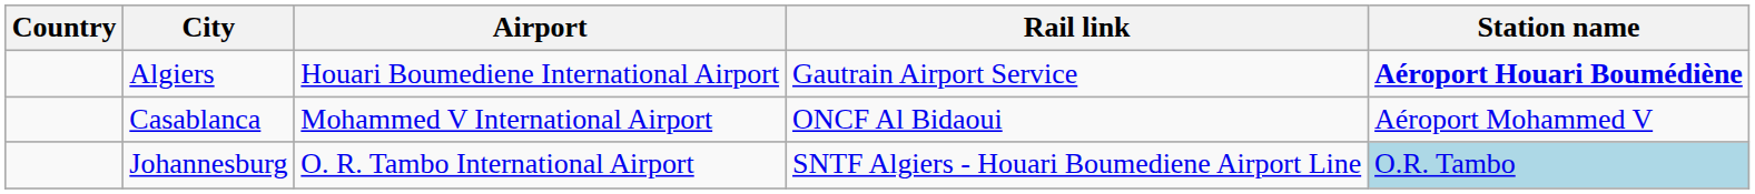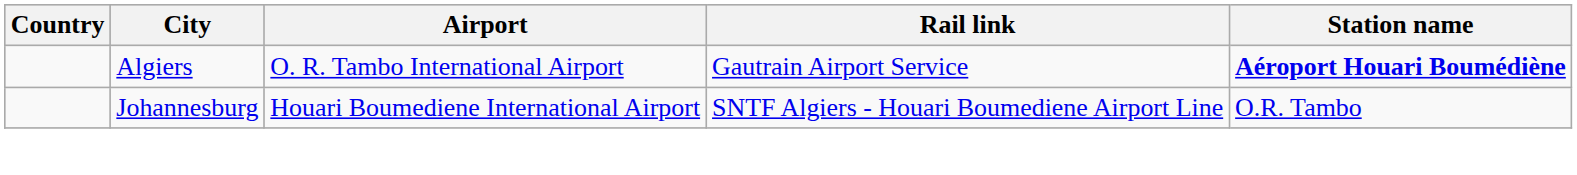Algiers | Airport: Houari Boumediene International Airport -> O. R. Tambo International Airport
- row: Casablanca | Mohammed V International Airport | ONCF Al Bidaoui | Aéroport Mohammed V
Johannesburg | Airport: O. R. Tambo International Airport -> Houari Boumediene International Airport
Johannesburg | Station name: lightblue background -> no background
